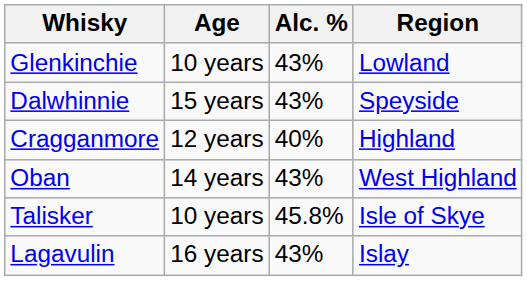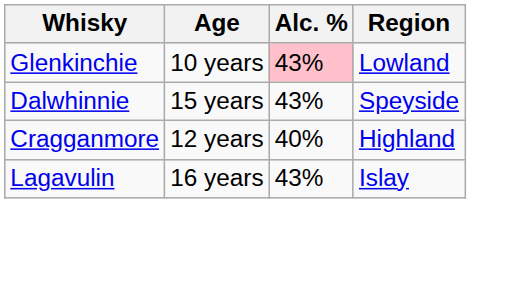Glenkinchie | Alc. %: no background -> pink background
- row: Oban | 14 years | 43% | West Highland
- row: Talisker | 10 years | 45.8% | Isle of Skye
